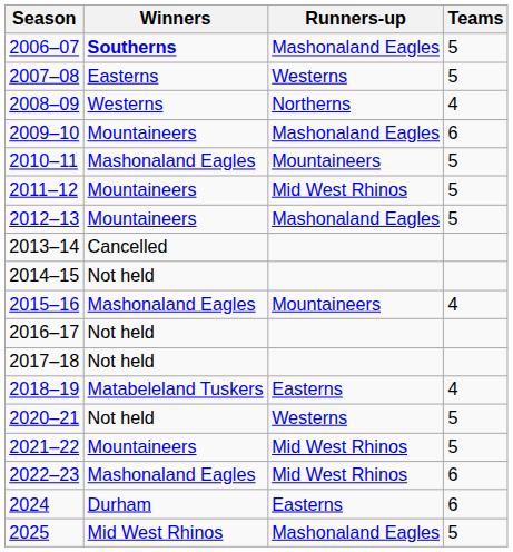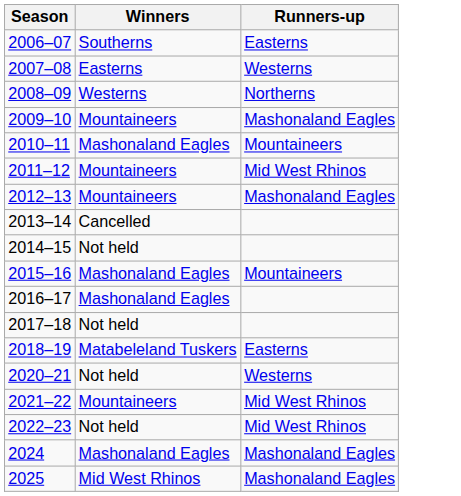- column: Teams | 5 | 5 | 4 | 6 | 5 | 5 | 5 | 4 | 4 | 5 | 5 | 6 | 6 | 5
2006–07 | Winners: bold -> normal
2006–07 | Runners-up: Mashonaland Eagles -> Easterns
2016–17 | Winners: Not held -> Mashonaland Eagles
2022–23 | Winners: Mashonaland Eagles -> Not held
2024 | Winners: Durham -> Mashonaland Eagles
2024 | Runners-up: Easterns -> Mashonaland Eagles
